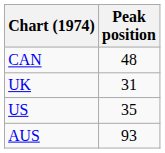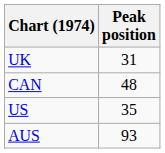rows swapped: UK <-> CAN
